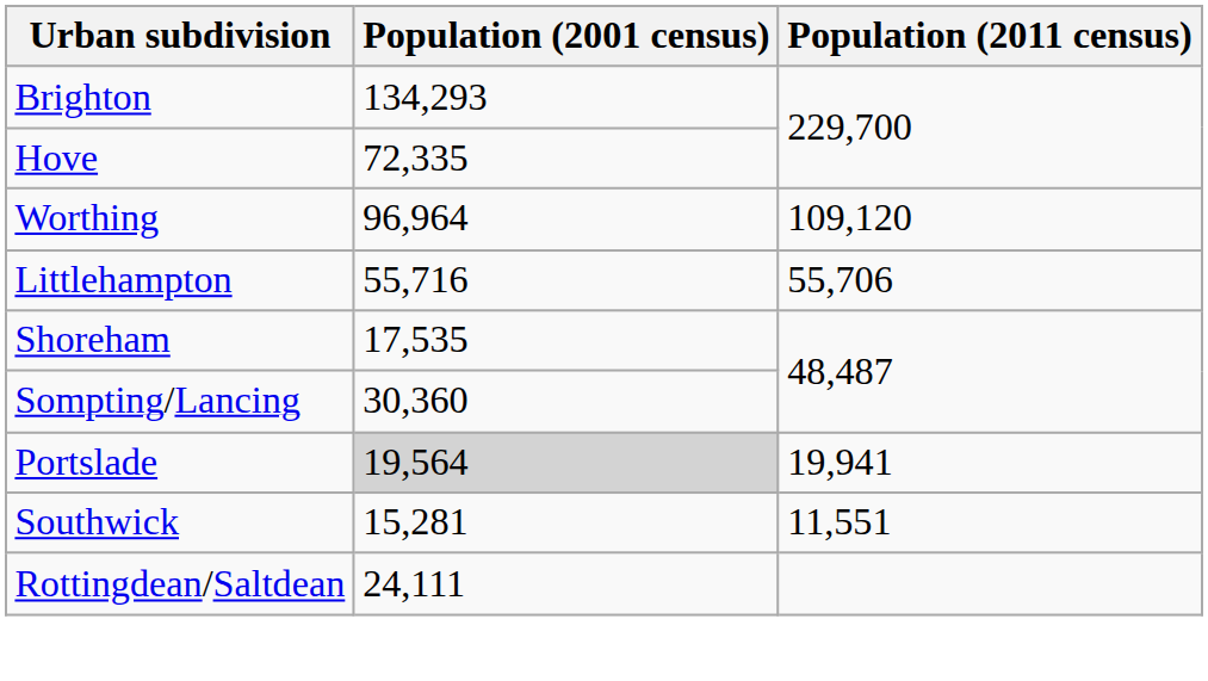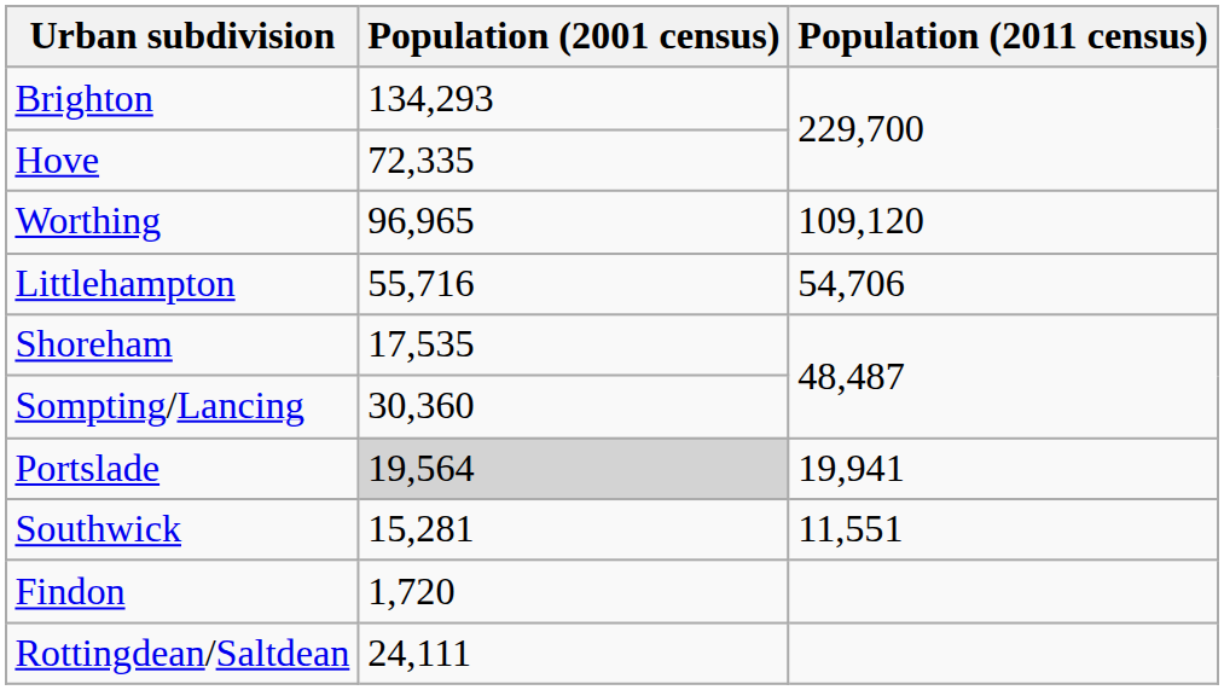Worthing | Population (2001 census): 96,964 -> 96,965
Littlehampton | Population (2011 census): 55,706 -> 54,706
+ row: Findon | 1,720
